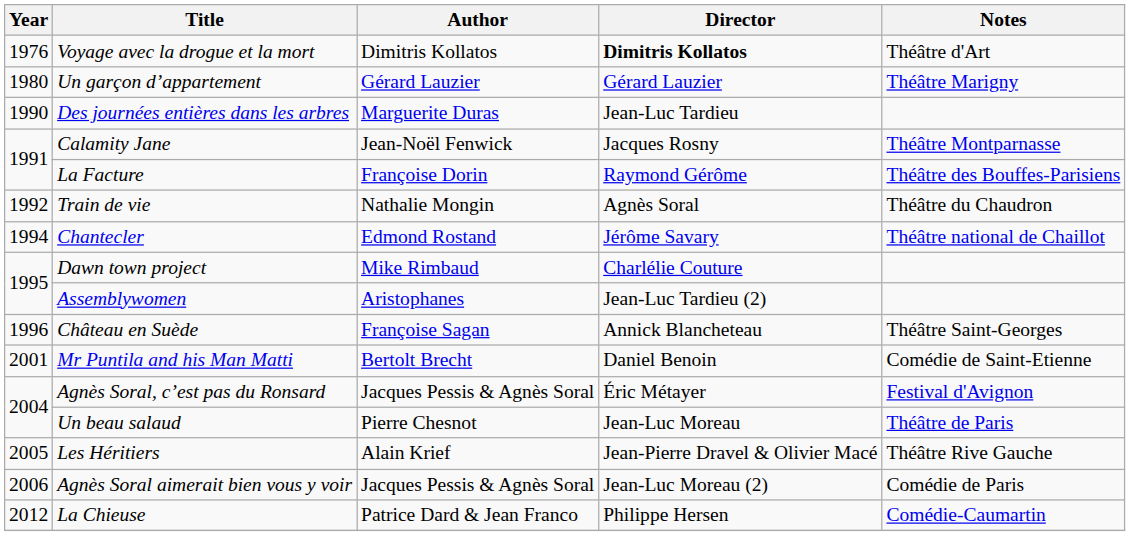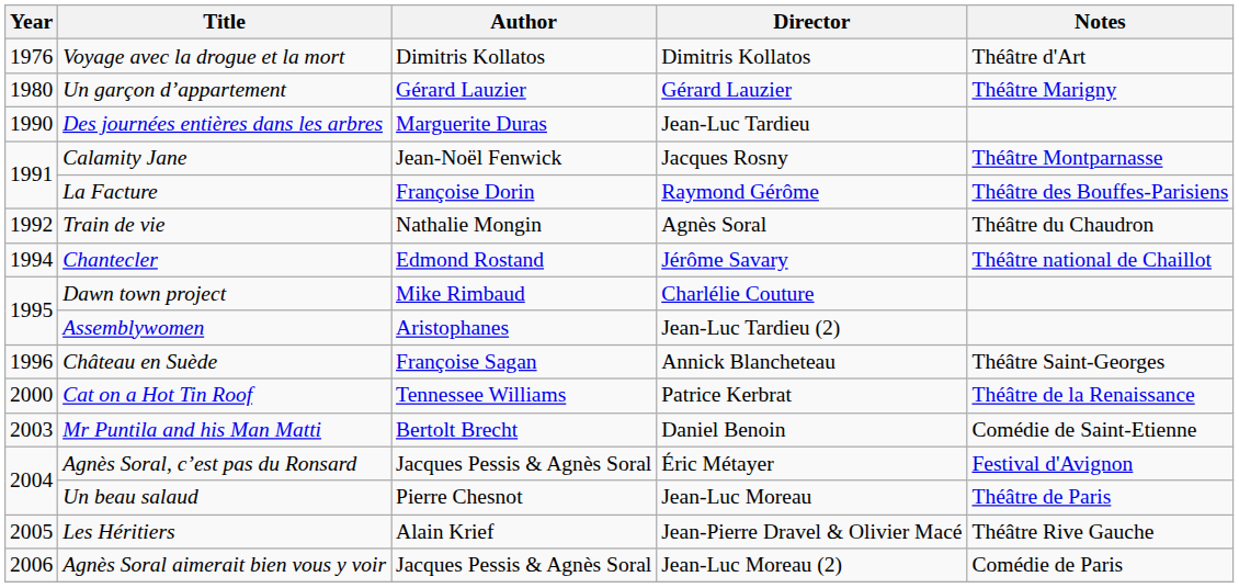Voyage avec la drogue et la mort | Director: bold -> normal
+ row: 2000 | Cat on a Hot Tin Roof | Tennessee Williams | Patrice Kerbrat | Théâtre de la Renaissance
Mr Puntila and his Man Matti | Year: 2001 -> 2003
- row: 2012 | La Chieuse | Patrice Dard & Jean Franco | Philippe Hersen | Comédie-Caumartin
